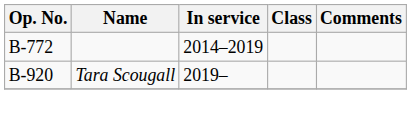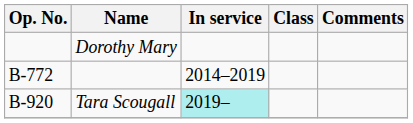+ row: Dorothy Mary
Tara Scougall | In service: no background -> paleturquoise background
